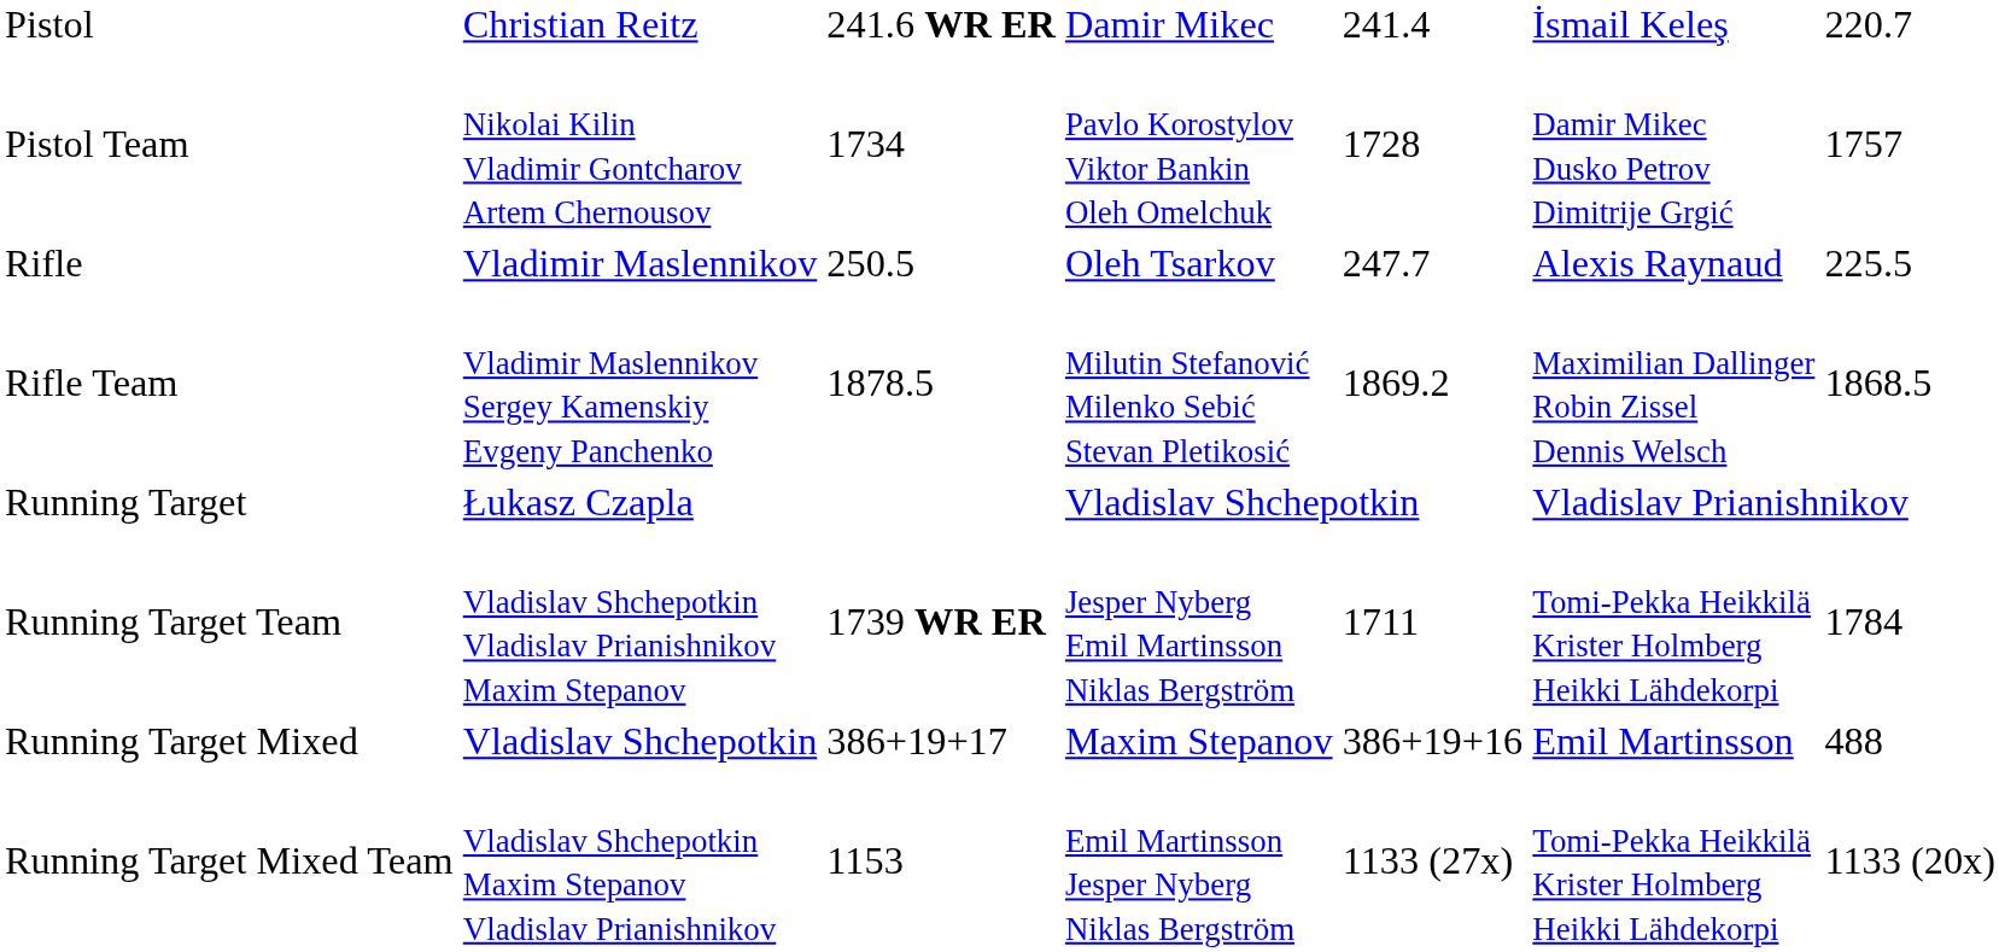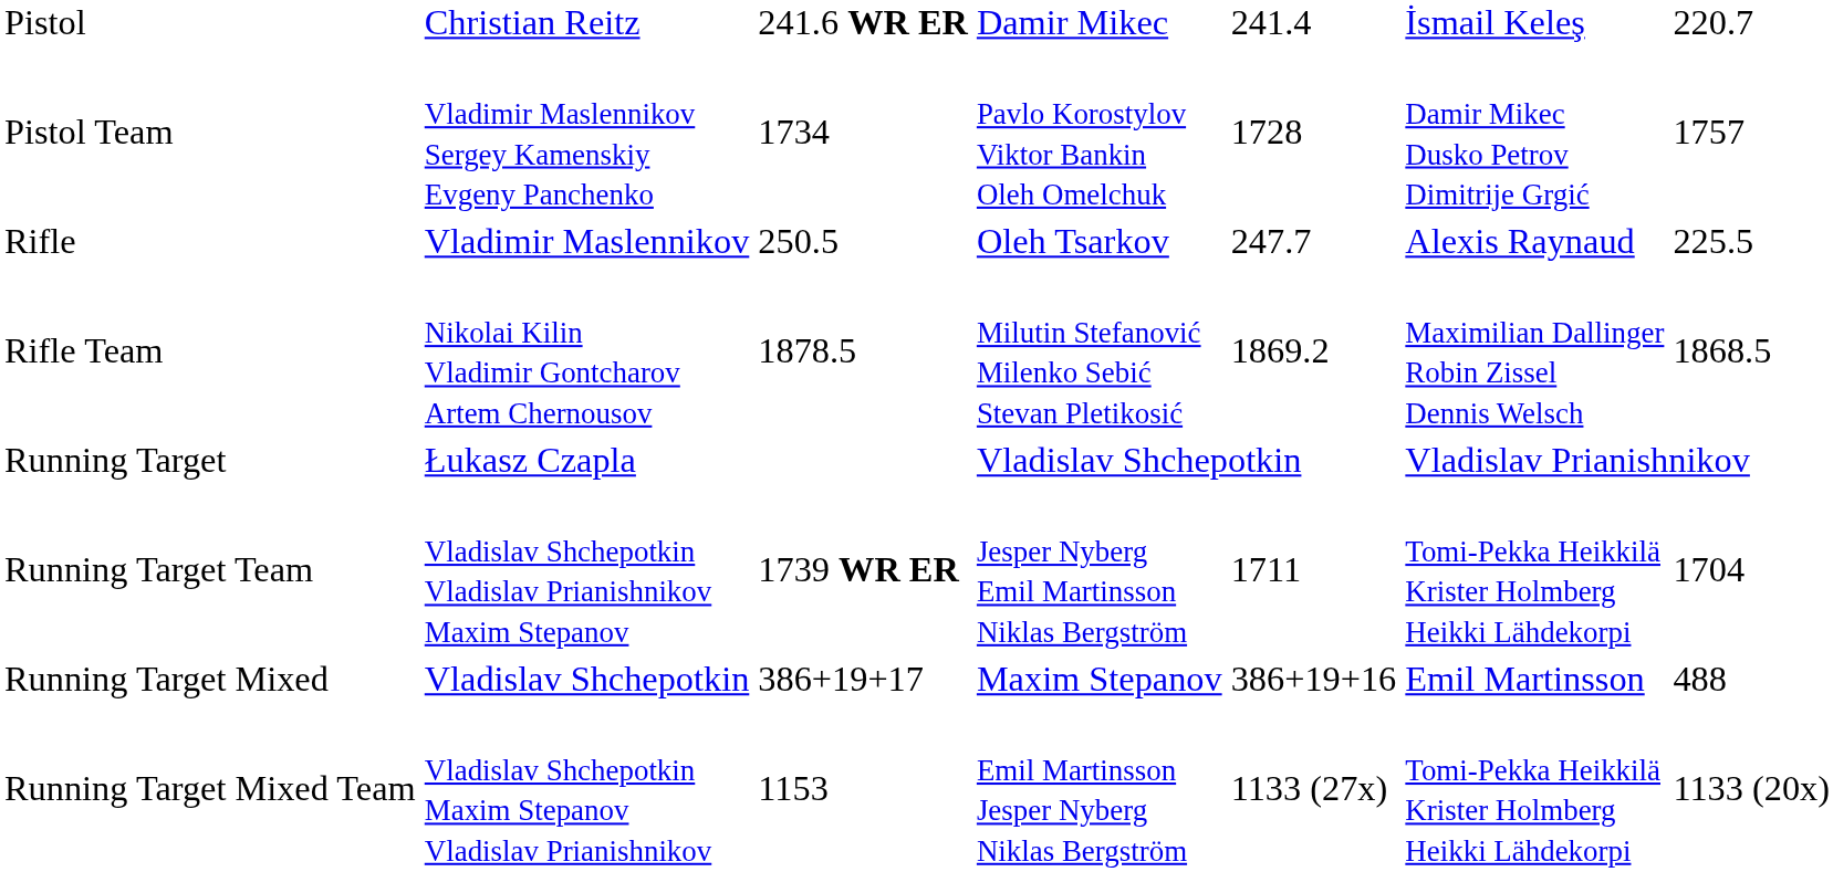Pistol Team | column 2: Nikolai Kilin Vladimir Gontcharov Artem Chernousov -> Vladimir Maslennikov Sergey Kamenskiy Evgeny Panchenko
Rifle Team | column 2: Vladimir Maslennikov Sergey Kamenskiy Evgeny Panchenko -> Nikolai Kilin Vladimir Gontcharov Artem Chernousov
Running Target Team | column 7: 1784 -> 1704
